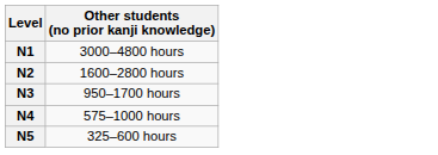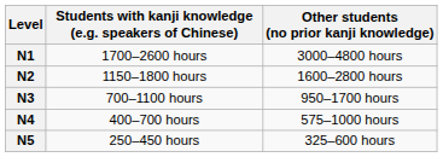+ column: Students with kanji knowledge (e.g. speakers of Chinese) | 1700–2600 hours | 1150–1800 hours | 700–1100 hours | 400–700 hours | 250–450 hours
